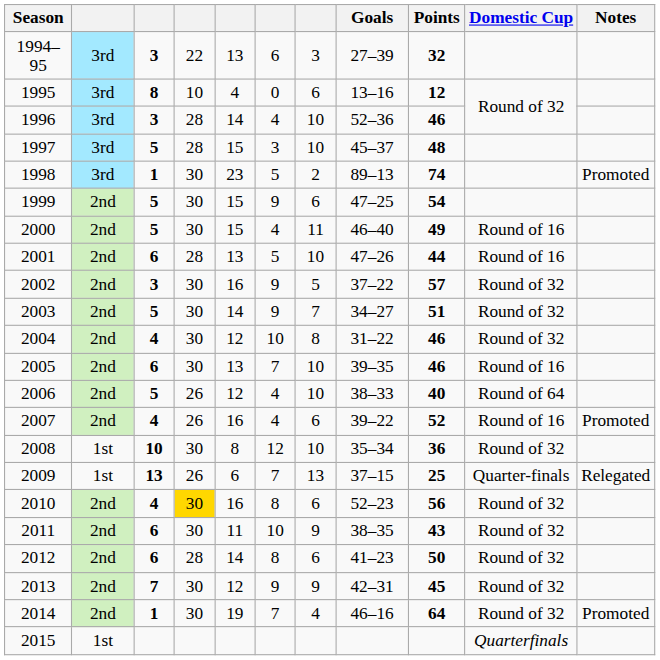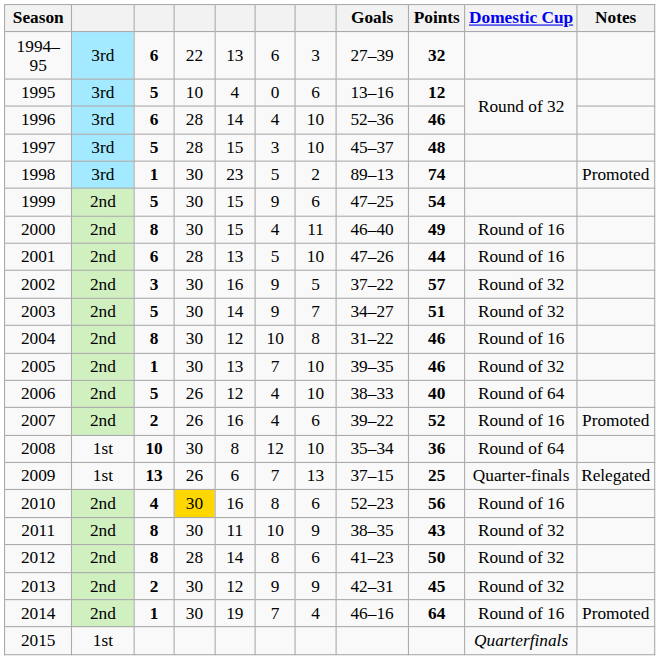1994–95 | column 3: 3 -> 6
1995 | column 3: 8 -> 5
1996 | column 3: 3 -> 6
2000 | column 3: 5 -> 8
2004 | column 3: 4 -> 8
2004 | Domestic Cup: Round of 32 -> Round of 16
2005 | column 3: 6 -> 1
2005 | Domestic Cup: Round of 16 -> Round of 32
2007 | column 3: 4 -> 2
2008 | Domestic Cup: Round of 32 -> Round of 64
2010 | Domestic Cup: Round of 32 -> Round of 16
2011 | column 3: 6 -> 8
2012 | column 3: 6 -> 8
2013 | column 3: 7 -> 2
2014 | Domestic Cup: Round of 32 -> Round of 16
